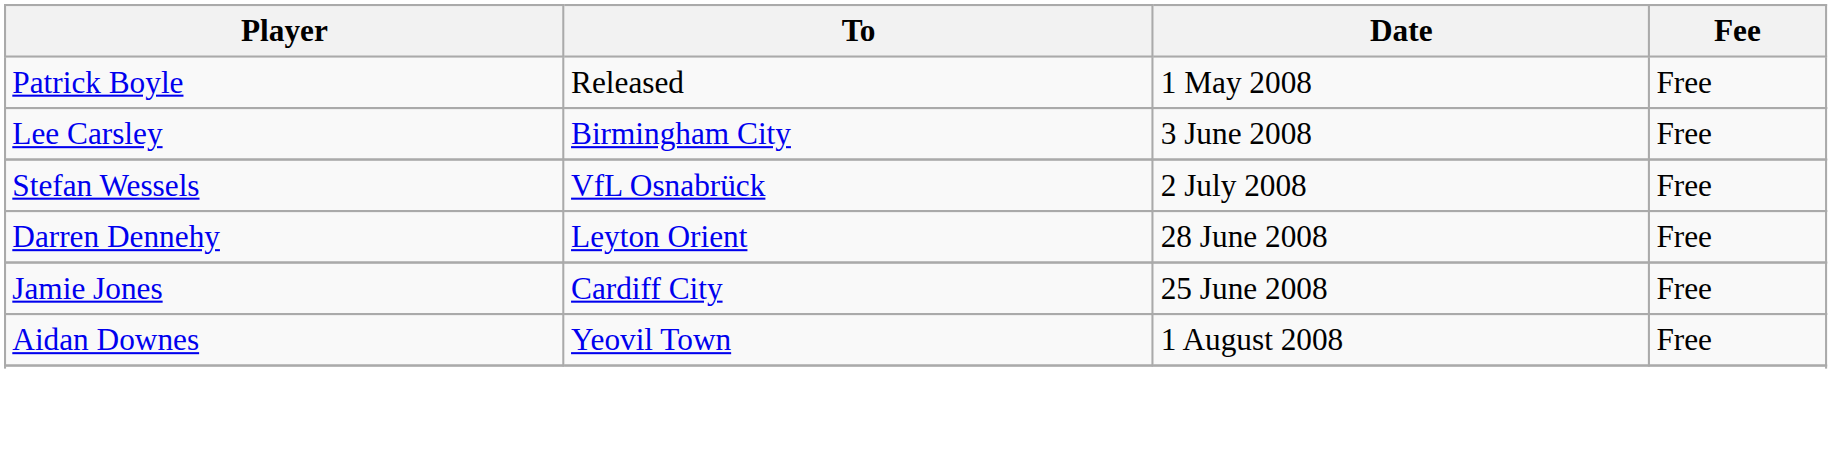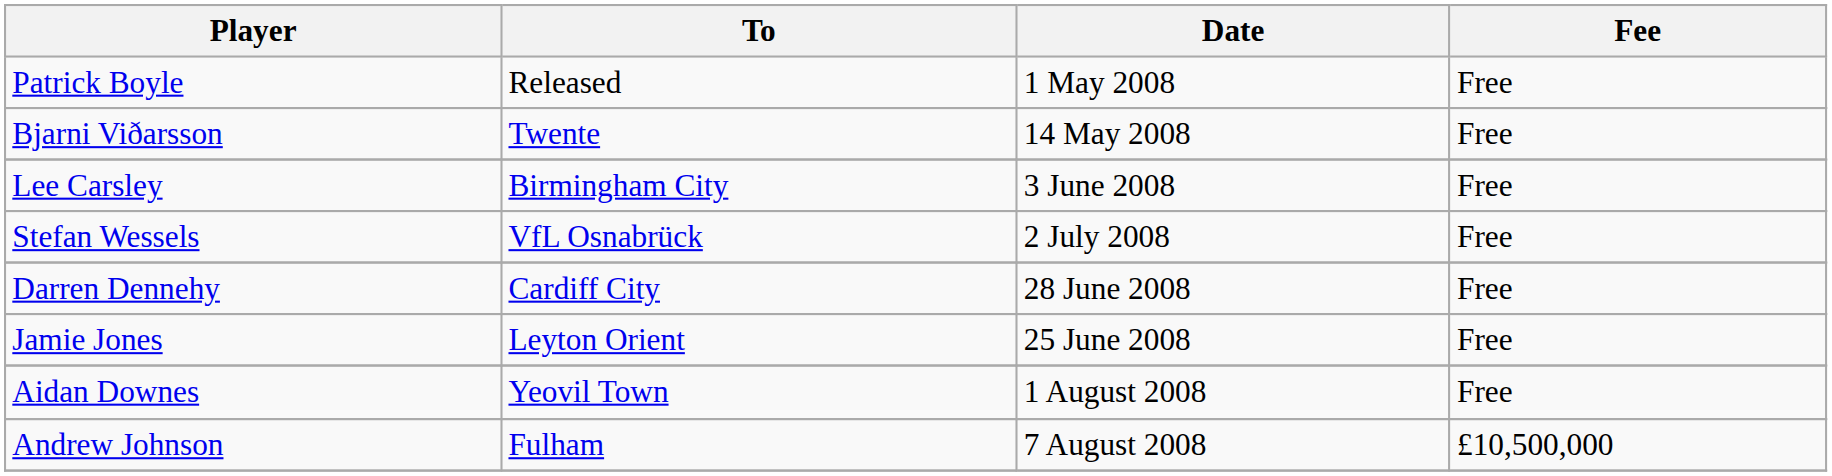+ row: Bjarni Viðarsson | Twente | 14 May 2008 | Free
Darren Dennehy | To: Leyton Orient -> Cardiff City
Jamie Jones | To: Cardiff City -> Leyton Orient
+ row: Andrew Johnson | Fulham | 7 August 2008 | £10,500,000
